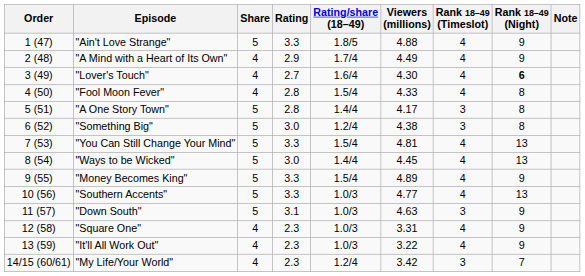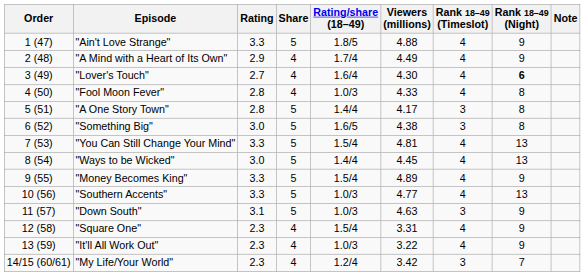columns swapped: Rating <-> Share
"Fool Moon Fever" | Rating/share (18–49): 1.5/4 -> 1.0/3
"Something Big" | Rating/share (18–49): 1.2/4 -> 1.6/5
"Square One" | Rating/share (18–49): 1.0/3 -> 1.5/4
